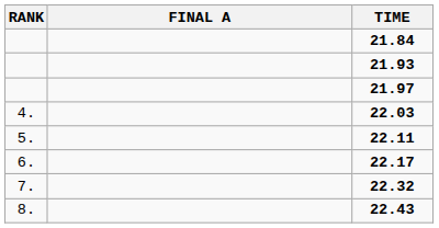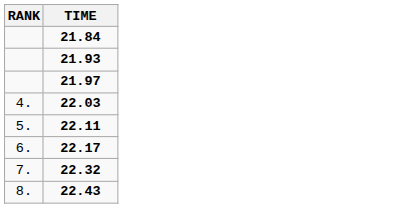- column: FINAL A
